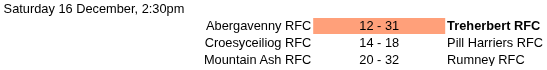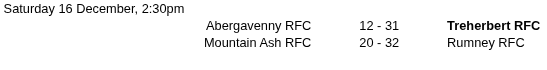Abergavenny RFC | column 2: lightsalmon background -> no background
- row: Croesyceiliog RFC | 14 - 18 | Pill Harriers RFC
